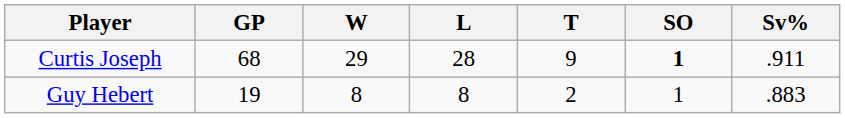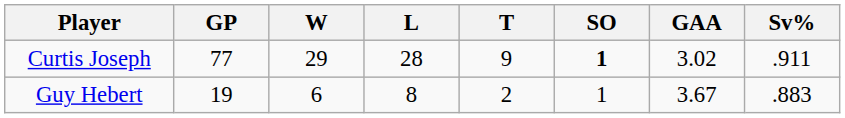+ column: GAA | 3.02 | 3.67
Curtis Joseph | GP: 68 -> 77
Guy Hebert | W: 8 -> 6
